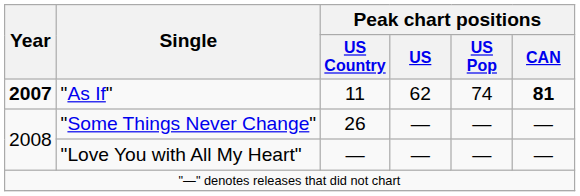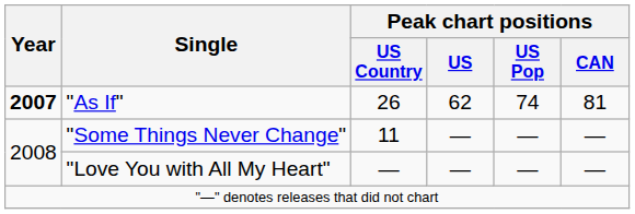"As If" | Peak chart positions / US Country: 11 -> 26
"As If" | Peak chart positions / CAN: bold -> normal
"Some Things Never Change" | Peak chart positions / US Country: 26 -> 11
